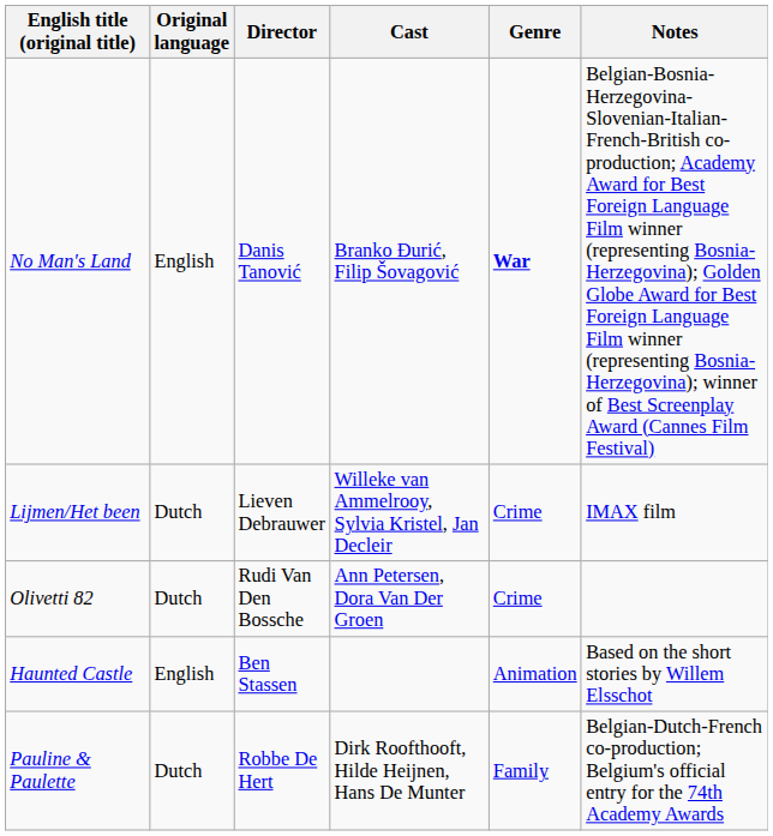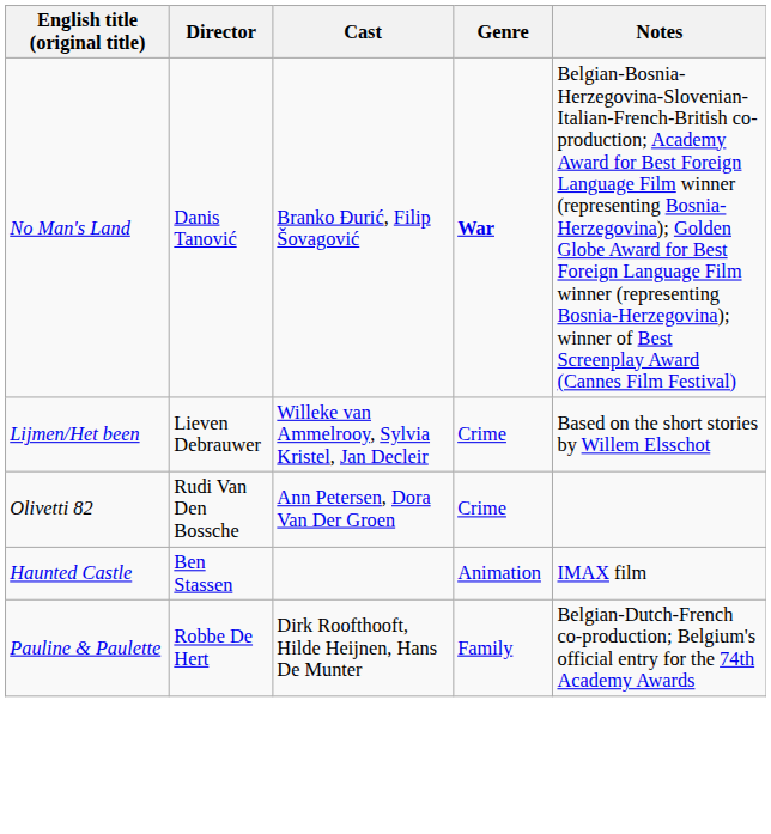- column: Original language | English | Dutch | Dutch | English | Dutch
Lijmen/Het been | Notes: IMAX film -> Based on the short stories by Willem Elsschot
Haunted Castle | Notes: Based on the short stories by Willem Elsschot -> IMAX film
